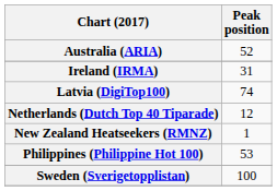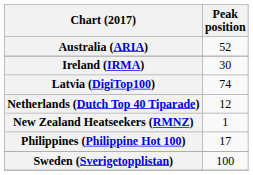Ireland (IRMA) | Peak position: 31 -> 30
Philippines (Philippine Hot 100) | Peak position: 53 -> 17
